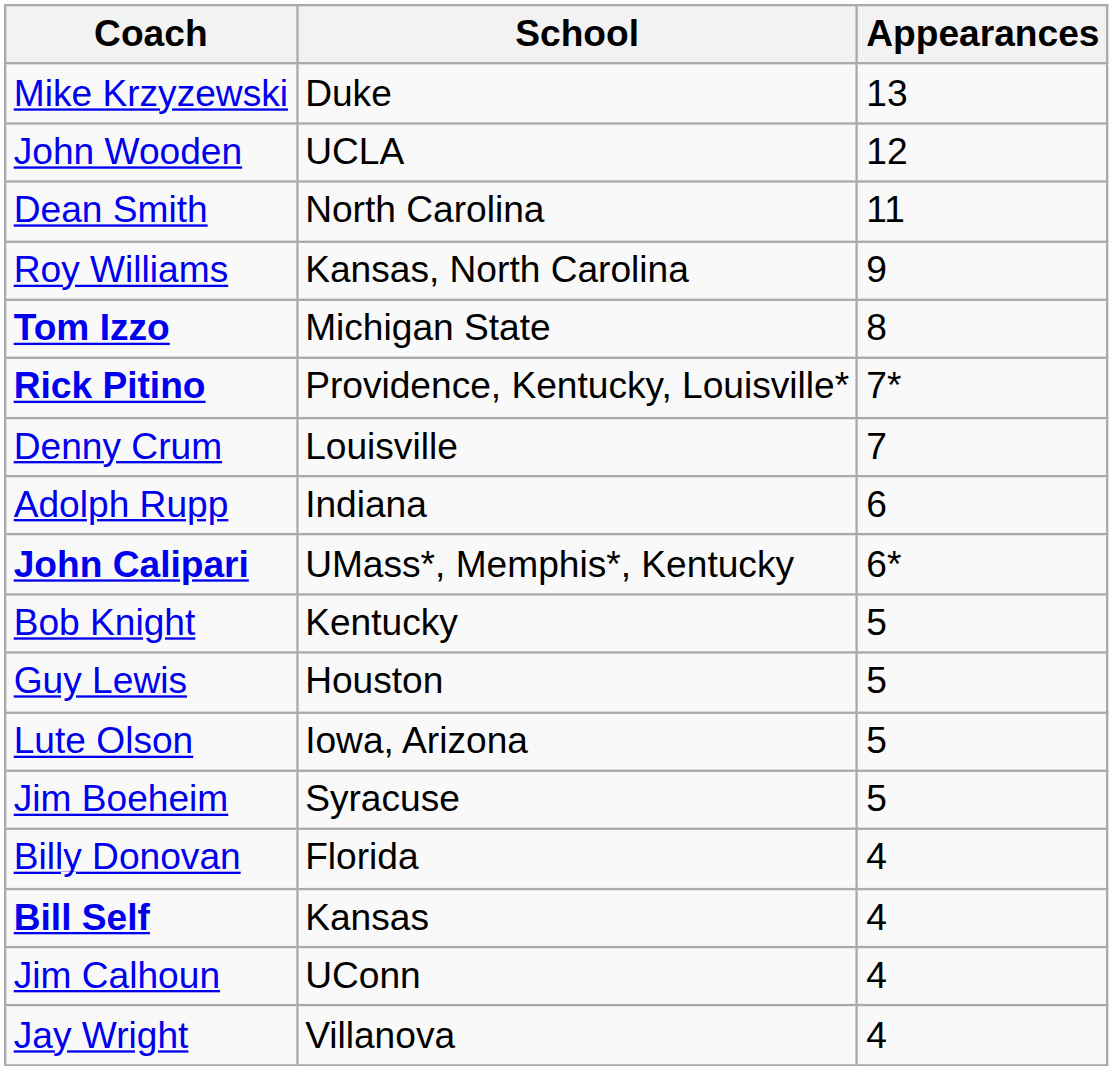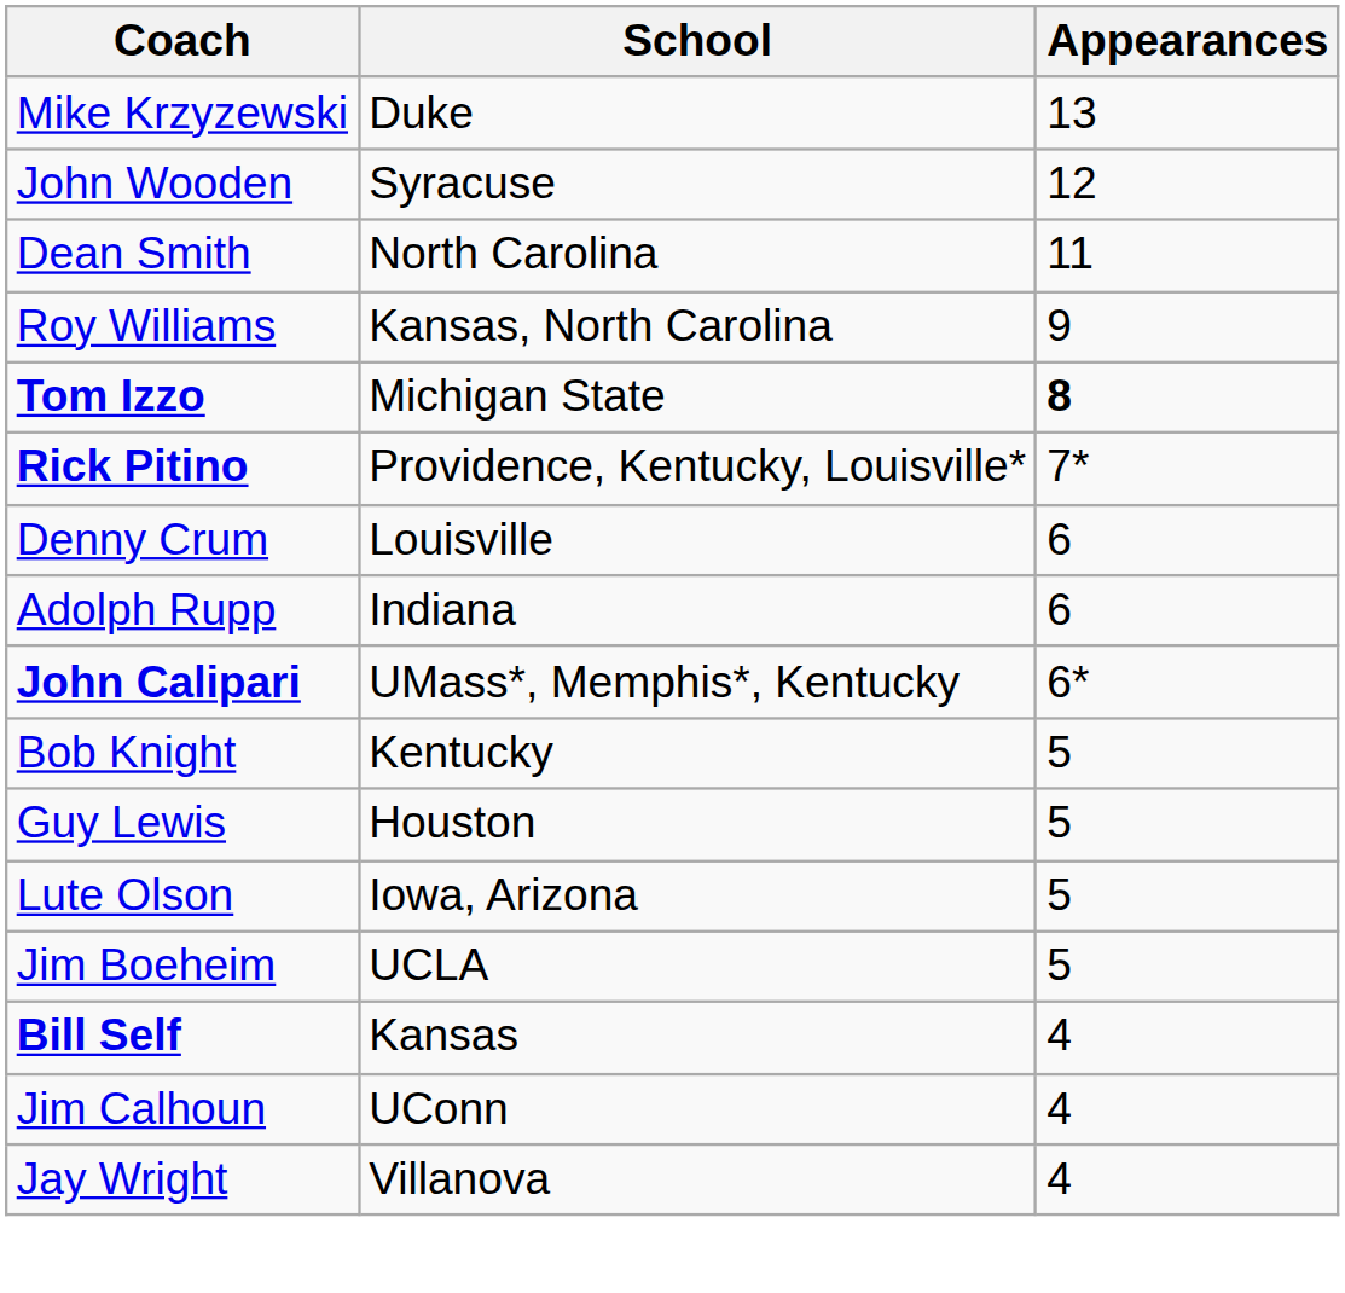John Wooden | School: UCLA -> Syracuse
Tom Izzo | Appearances: normal -> bold
Denny Crum | Appearances: 7 -> 6
Jim Boeheim | School: Syracuse -> UCLA
- row: Billy Donovan | Florida | 4
